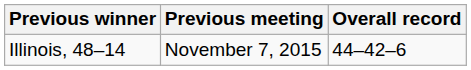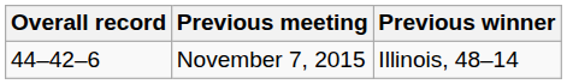columns swapped: Overall record <-> Previous winner
